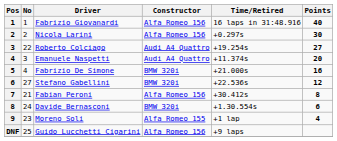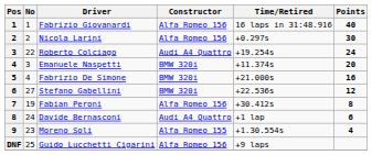Roberto Colciago | Points: 27 -> 24
Emanuele Naspetti | Constructor: Audi A4 Quattro -> BMW 320i
Fabian Peroni | No: 21 -> 19
Davide Bernasconi | Constructor: BMW 320i -> Audi A4 Quattro
Davide Bernasconi | Time/Retired: +1.30.554s -> +1 lap
Moreno Soli | Time/Retired: +1 lap -> +1.30.554s
